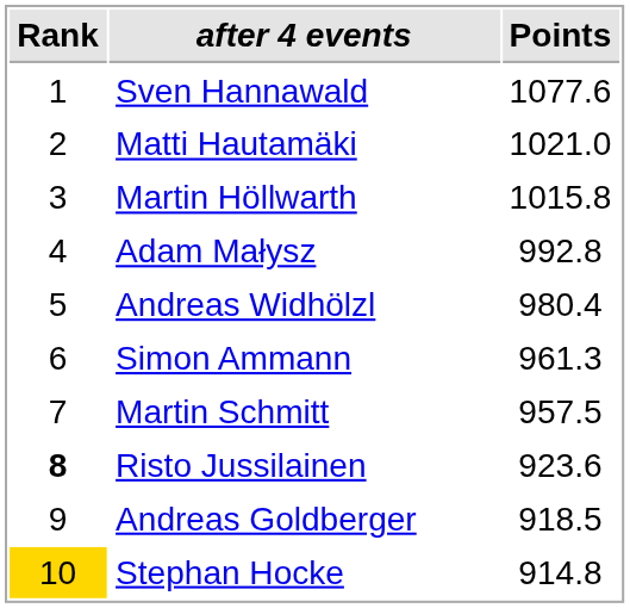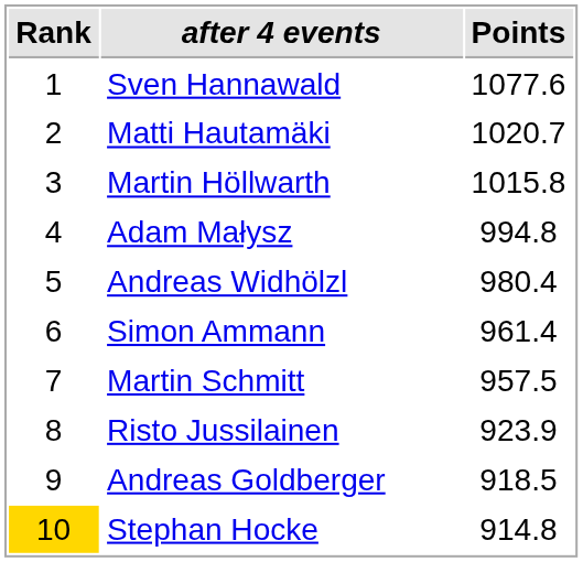Matti Hautamäki | Points: 1021.0 -> 1020.7
Adam Małysz | Points: 992.8 -> 994.8
Simon Ammann | Points: 961.3 -> 961.4
Risto Jussilainen | Rank: bold -> normal
Risto Jussilainen | Points: 923.6 -> 923.9
